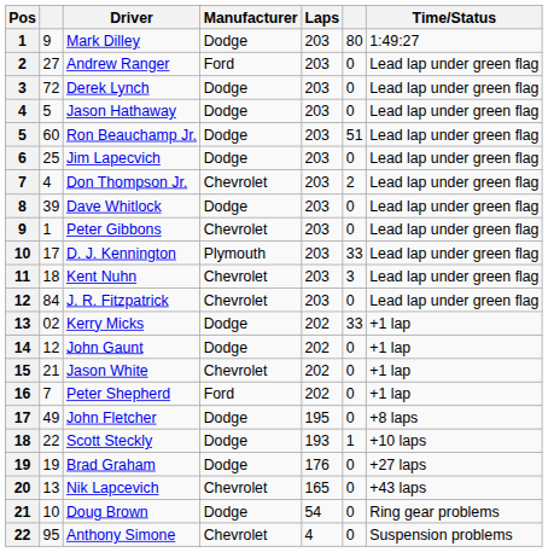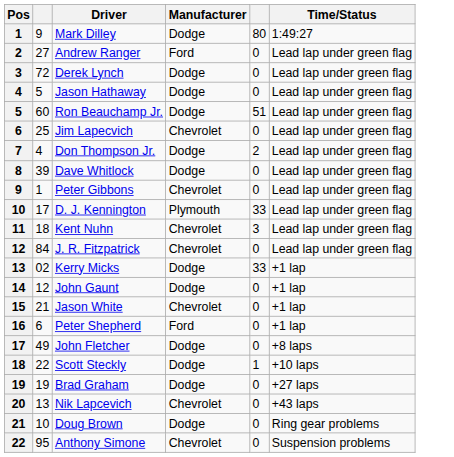- column: Laps | 203 | 203 | 203 | 203 | 203 | 203 | 203 | 203 | 203 | 203 | 203 | 203 | 202 | 202 | 202 | 202 | 195 | 193 | 176 | 165 | 54 | 4
Jim Lapecvich | Manufacturer: Dodge -> Chevrolet
Don Thompson Jr. | Manufacturer: Chevrolet -> Dodge
Peter Shepherd | column 2: 7 -> 6
